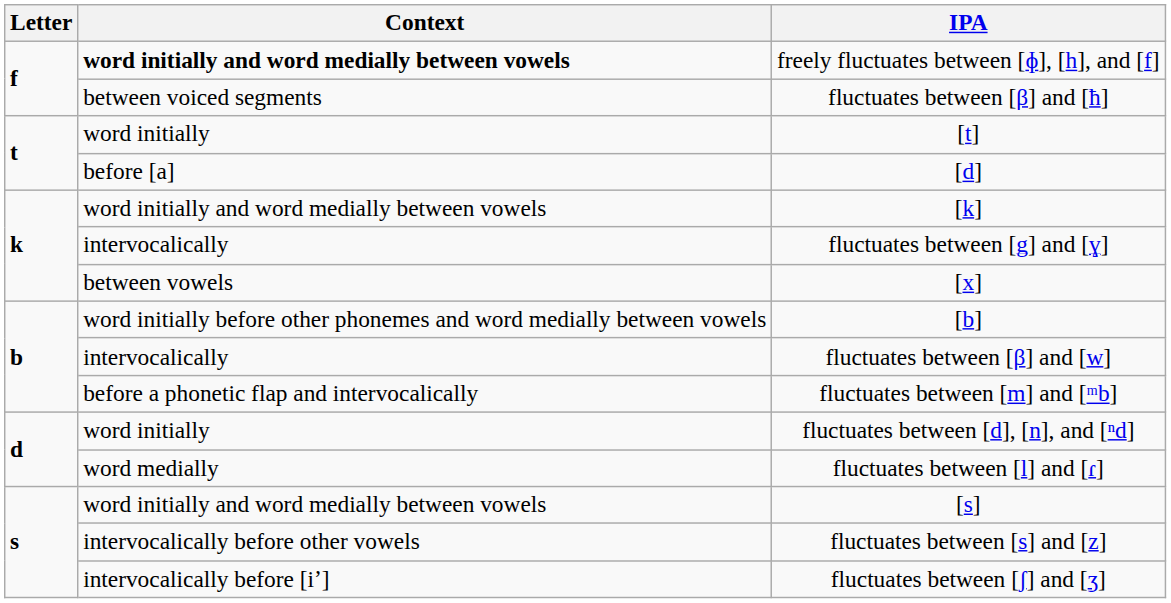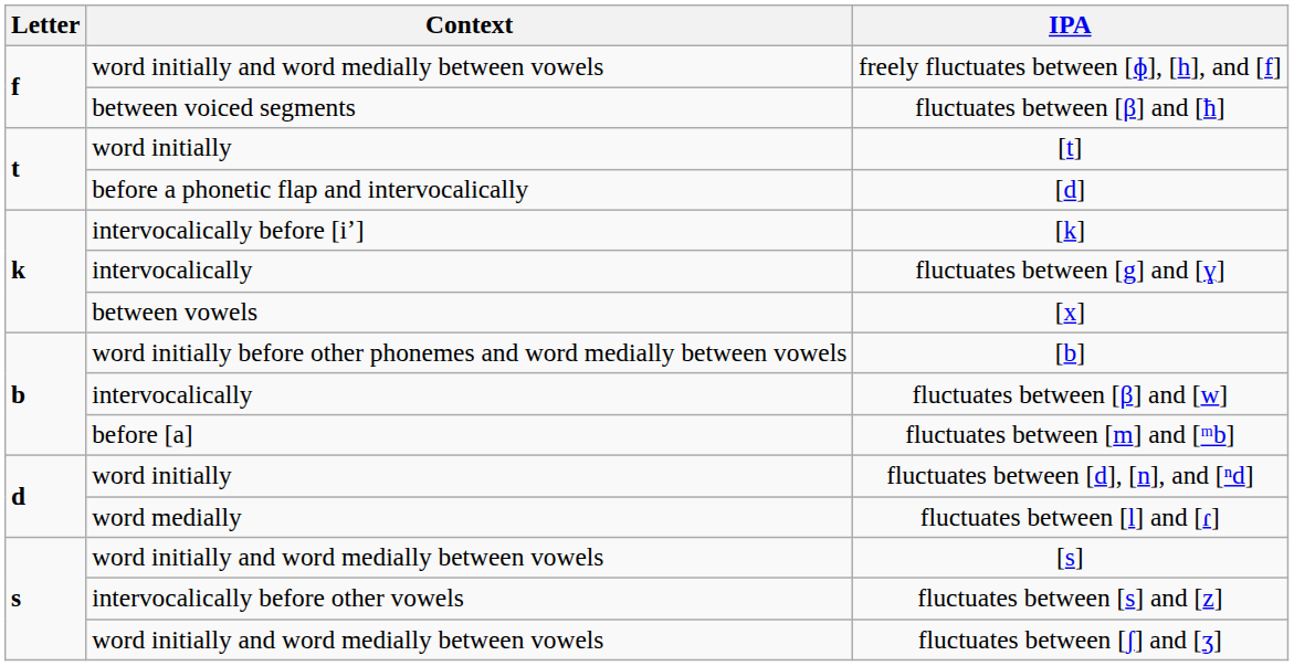freely fluctuates between [ɸ], [h], and [f] | Context: bold -> normal
[d] | Context: before [a] -> before a phonetic flap and intervocalically
[k] | Context: word initially and word medially between vowels -> intervocalically before [iʼ]
fluctuates between [m] and [ᵐb] | Context: before a phonetic flap and intervocalically -> before [a]
fluctuates between [ʃ] and [ʒ] | Context: intervocalically before [iʼ] -> word initially and word medially between vowels
